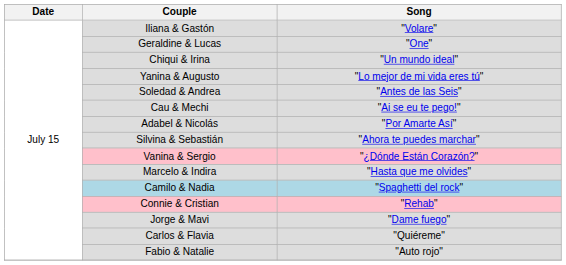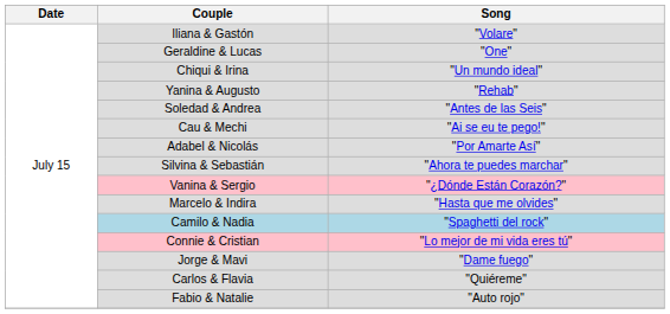Yanina & Augusto | Song: "Lo mejor de mi vida eres tú" -> "Rehab"
Connie & Cristian | Song: "Rehab" -> "Lo mejor de mi vida eres tú"
